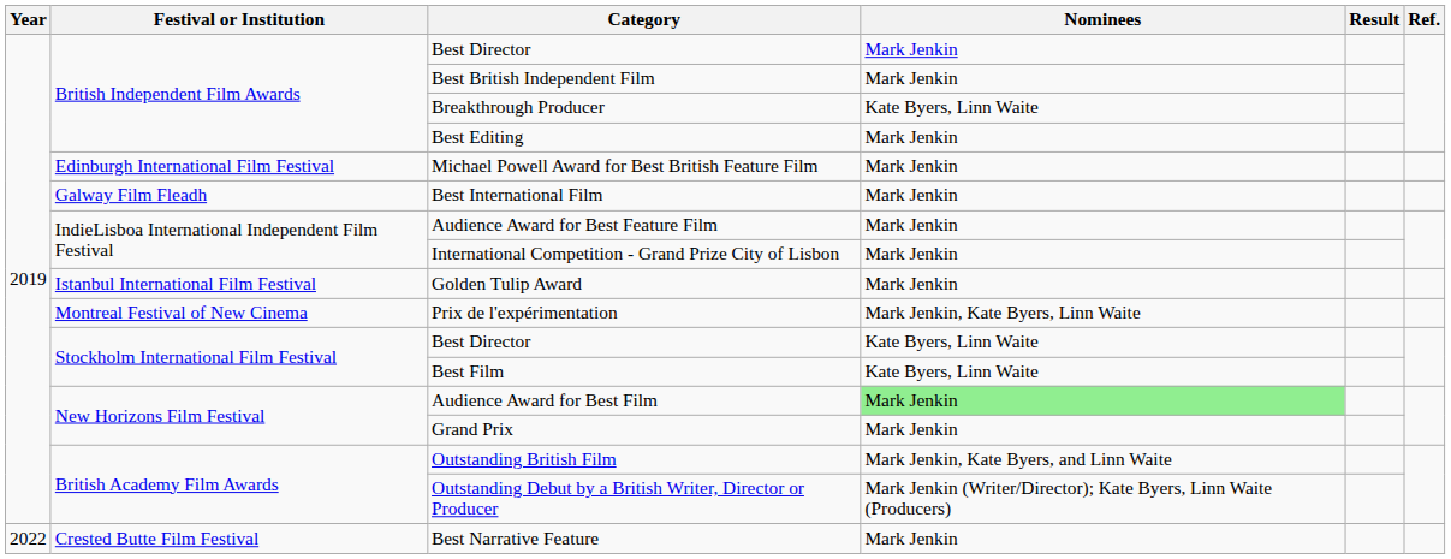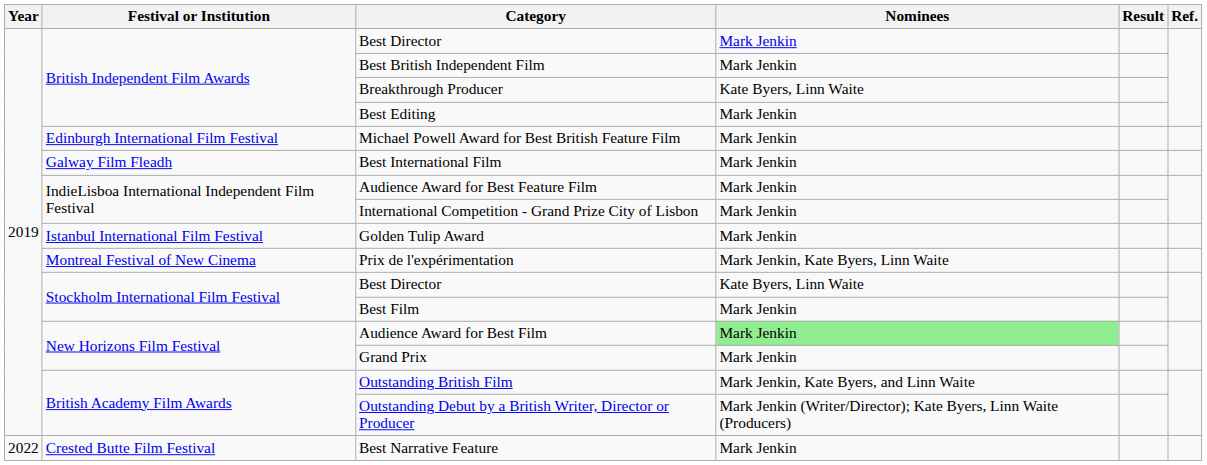Best Film | Nominees: Kate Byers, Linn Waite -> Mark Jenkin
